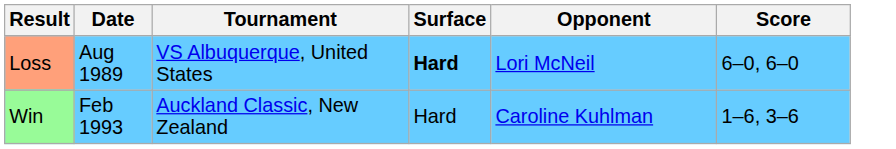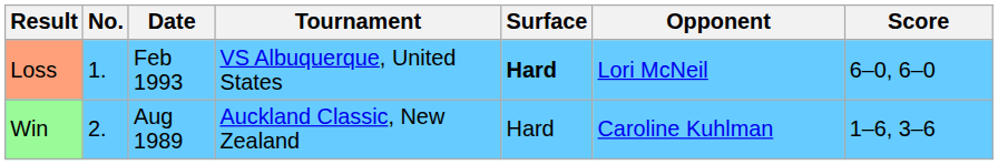+ column: No. | 1. | 2.
Loss | Date: Aug 1989 -> Feb 1993
Win | Date: Feb 1993 -> Aug 1989
